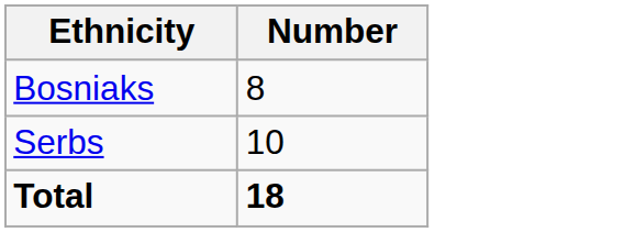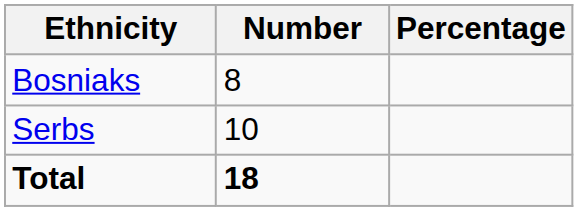+ column: Percentage
